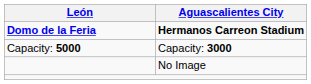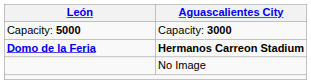rows swapped: Hermanos Carreon Stadium <-> Capacity: 3000
